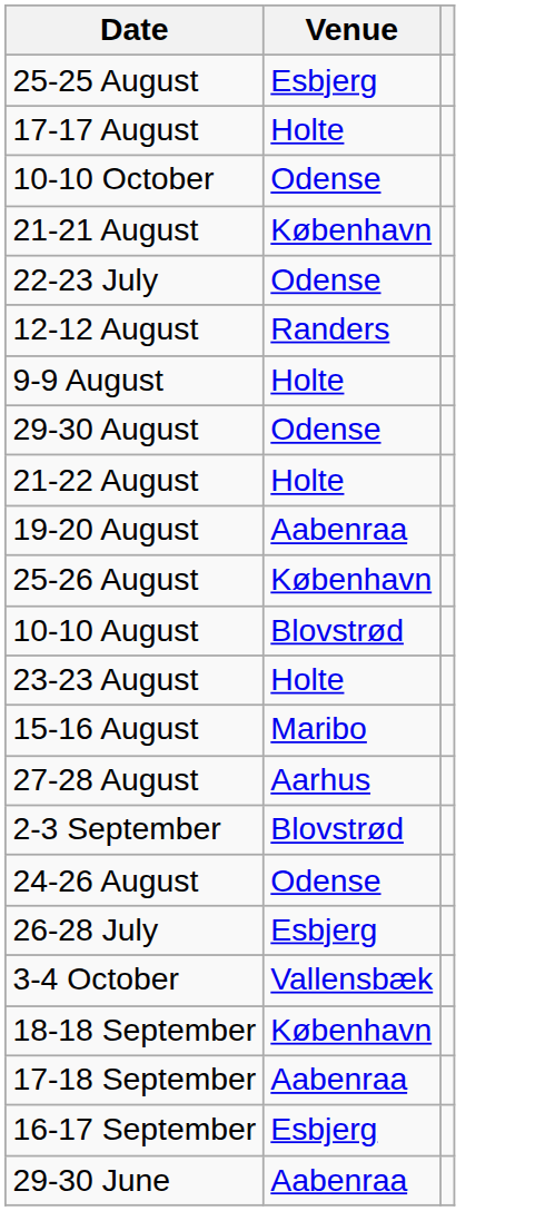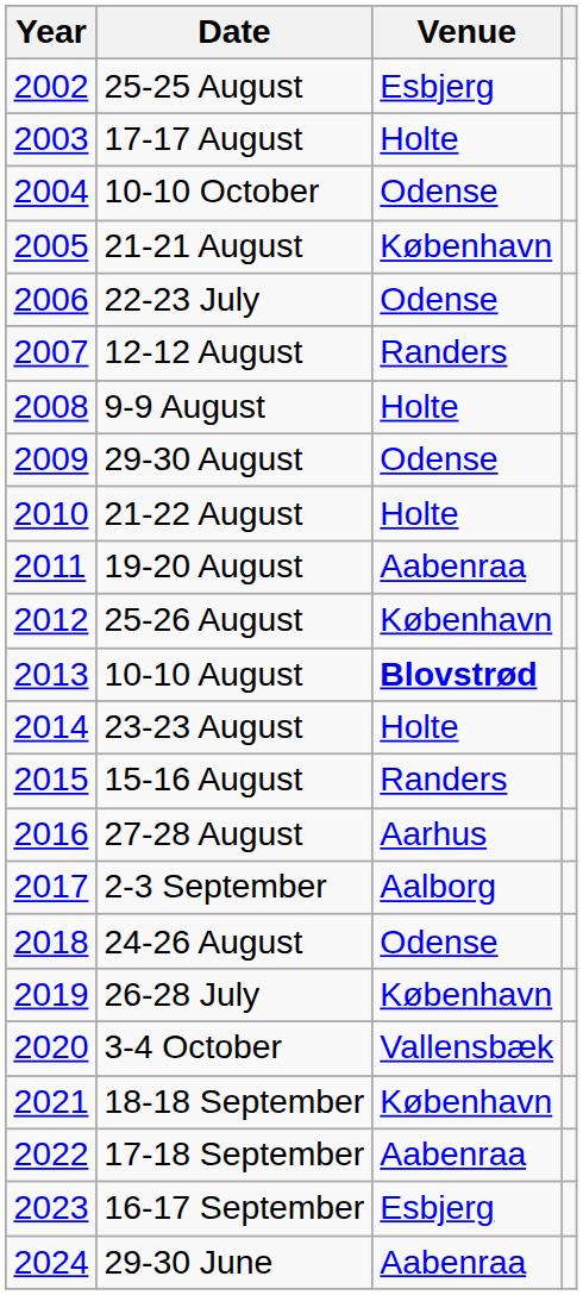+ column: Year | 2002 | 2003 | 2004 | 2005 | 2006 | 2007 | 2008 | 2009 | 2010 | 2011 | 2012 | 2013 | 2014 | 2015 | 2016 | 2017 | 2018 | 2019 | 2020 | 2021 | 2022 | 2023 | 2024
10-10 August | Venue: normal -> bold
15-16 August | Venue: Maribo -> Randers
2-3 September | Venue: Blovstrød -> Aalborg
26-28 July | Venue: Esbjerg -> København
